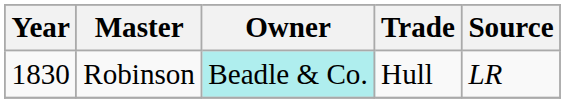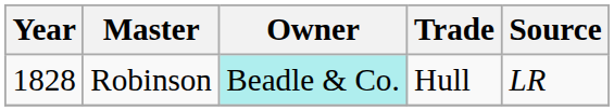Robinson | Year: 1830 -> 1828
